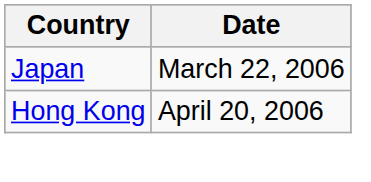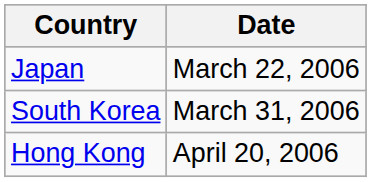+ row: South Korea | March 31, 2006
